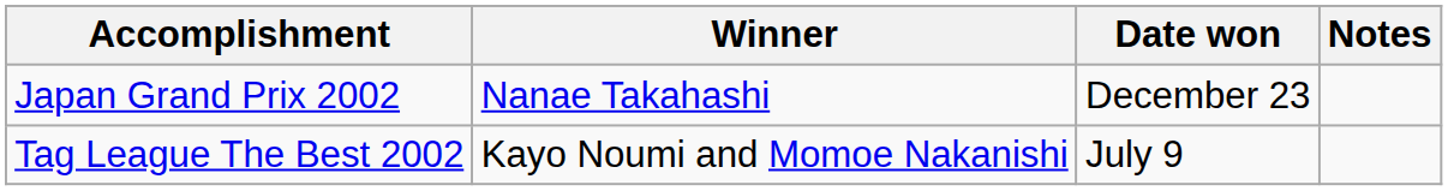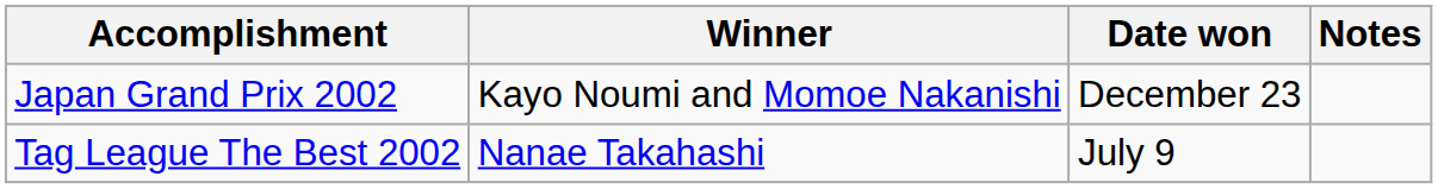Japan Grand Prix 2002 | Winner: Nanae Takahashi -> Kayo Noumi and Momoe Nakanishi
Tag League The Best 2002 | Winner: Kayo Noumi and Momoe Nakanishi -> Nanae Takahashi
